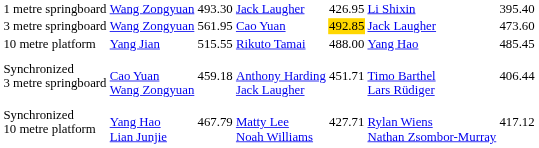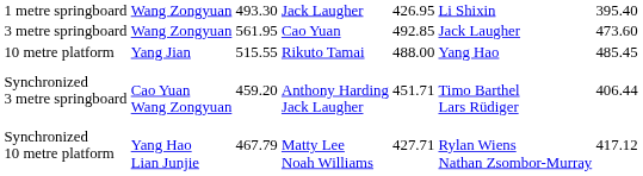3 metre springboard | column 5: gold background -> no background
Synchronized 3 metre springboard | column 3: 459.18 -> 459.20
